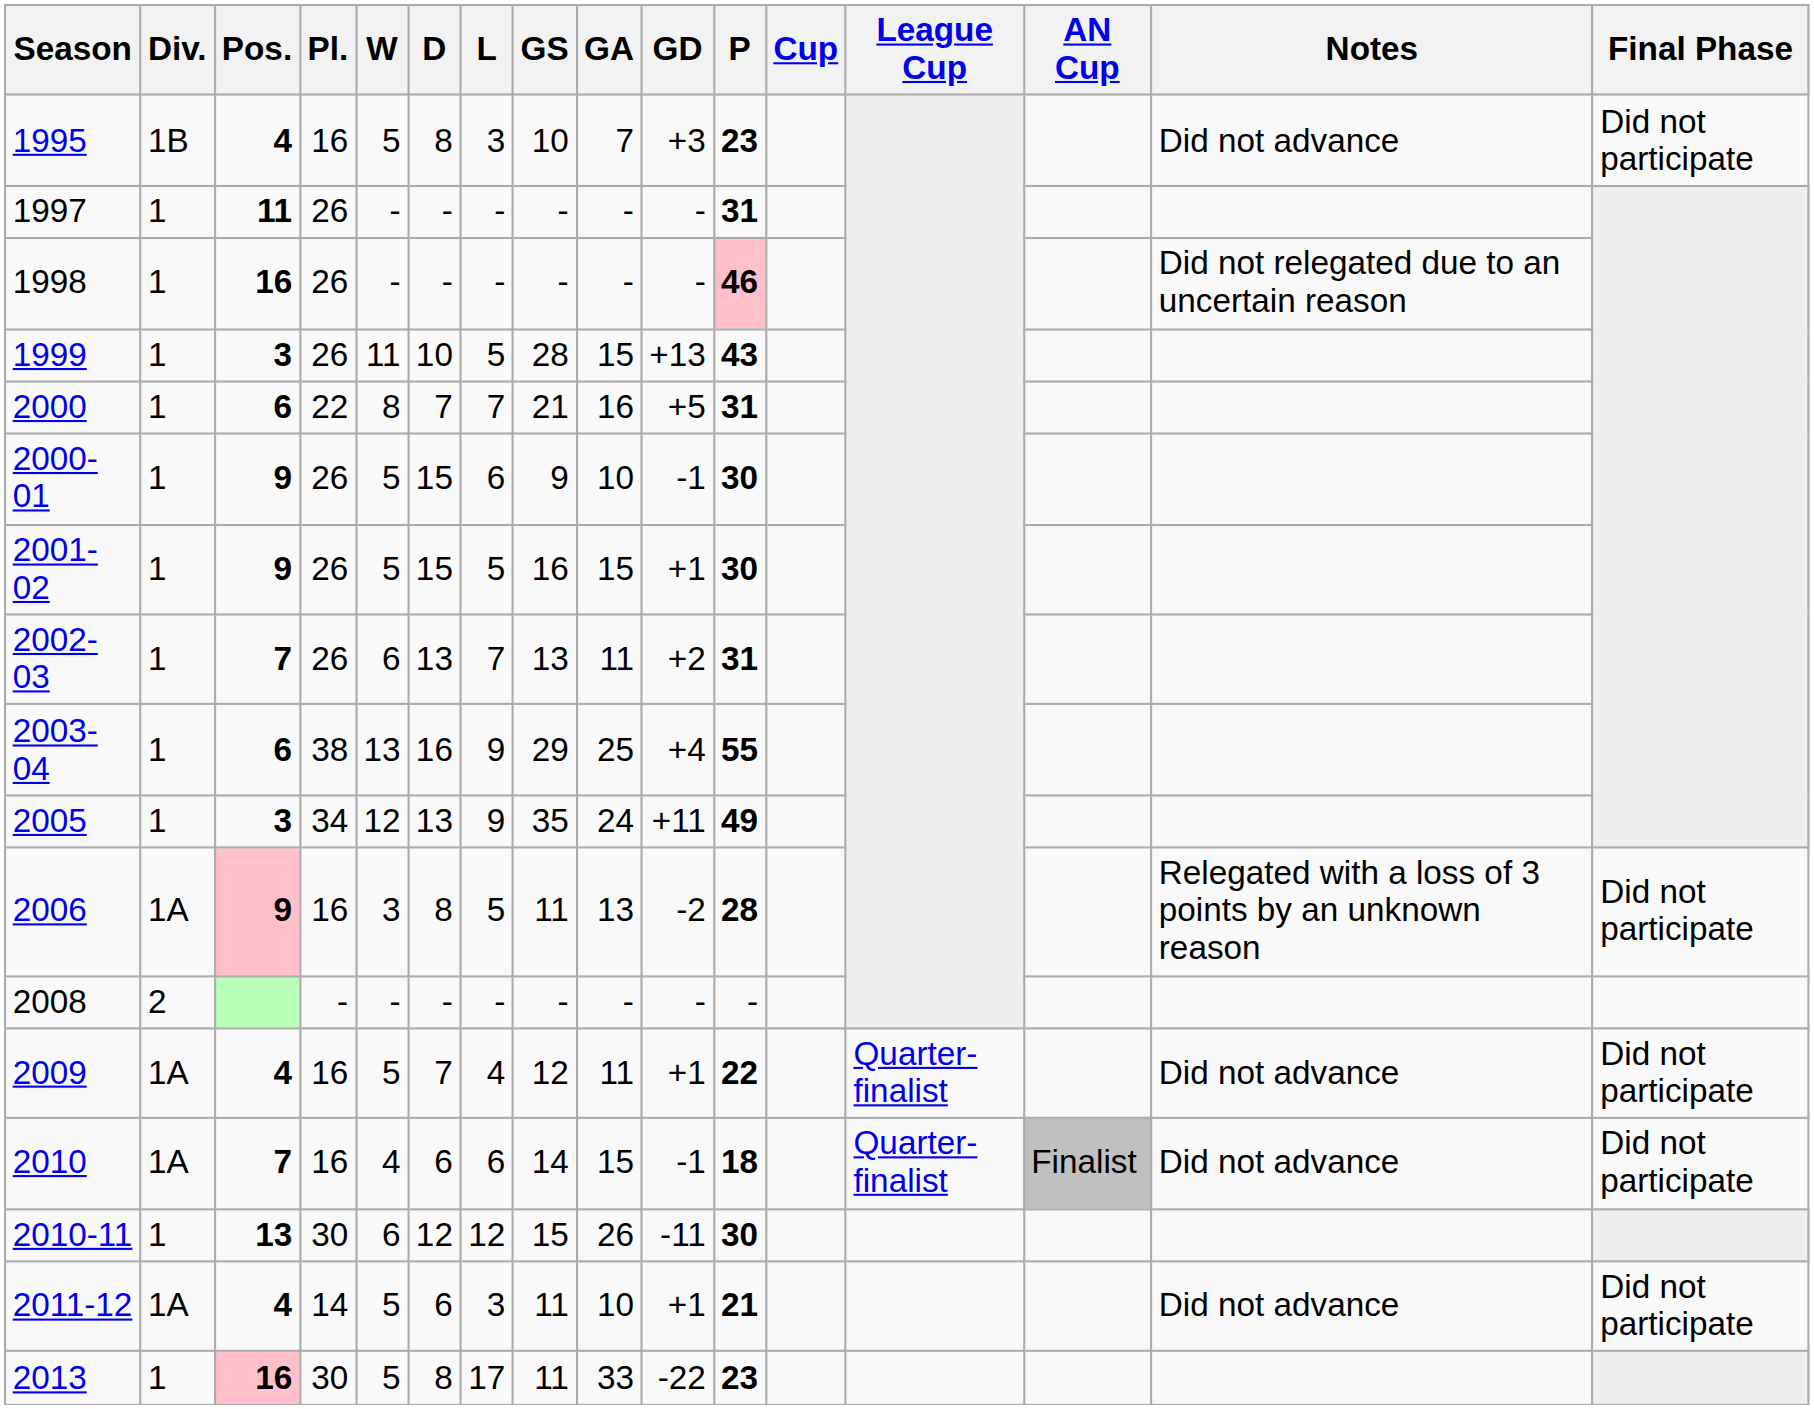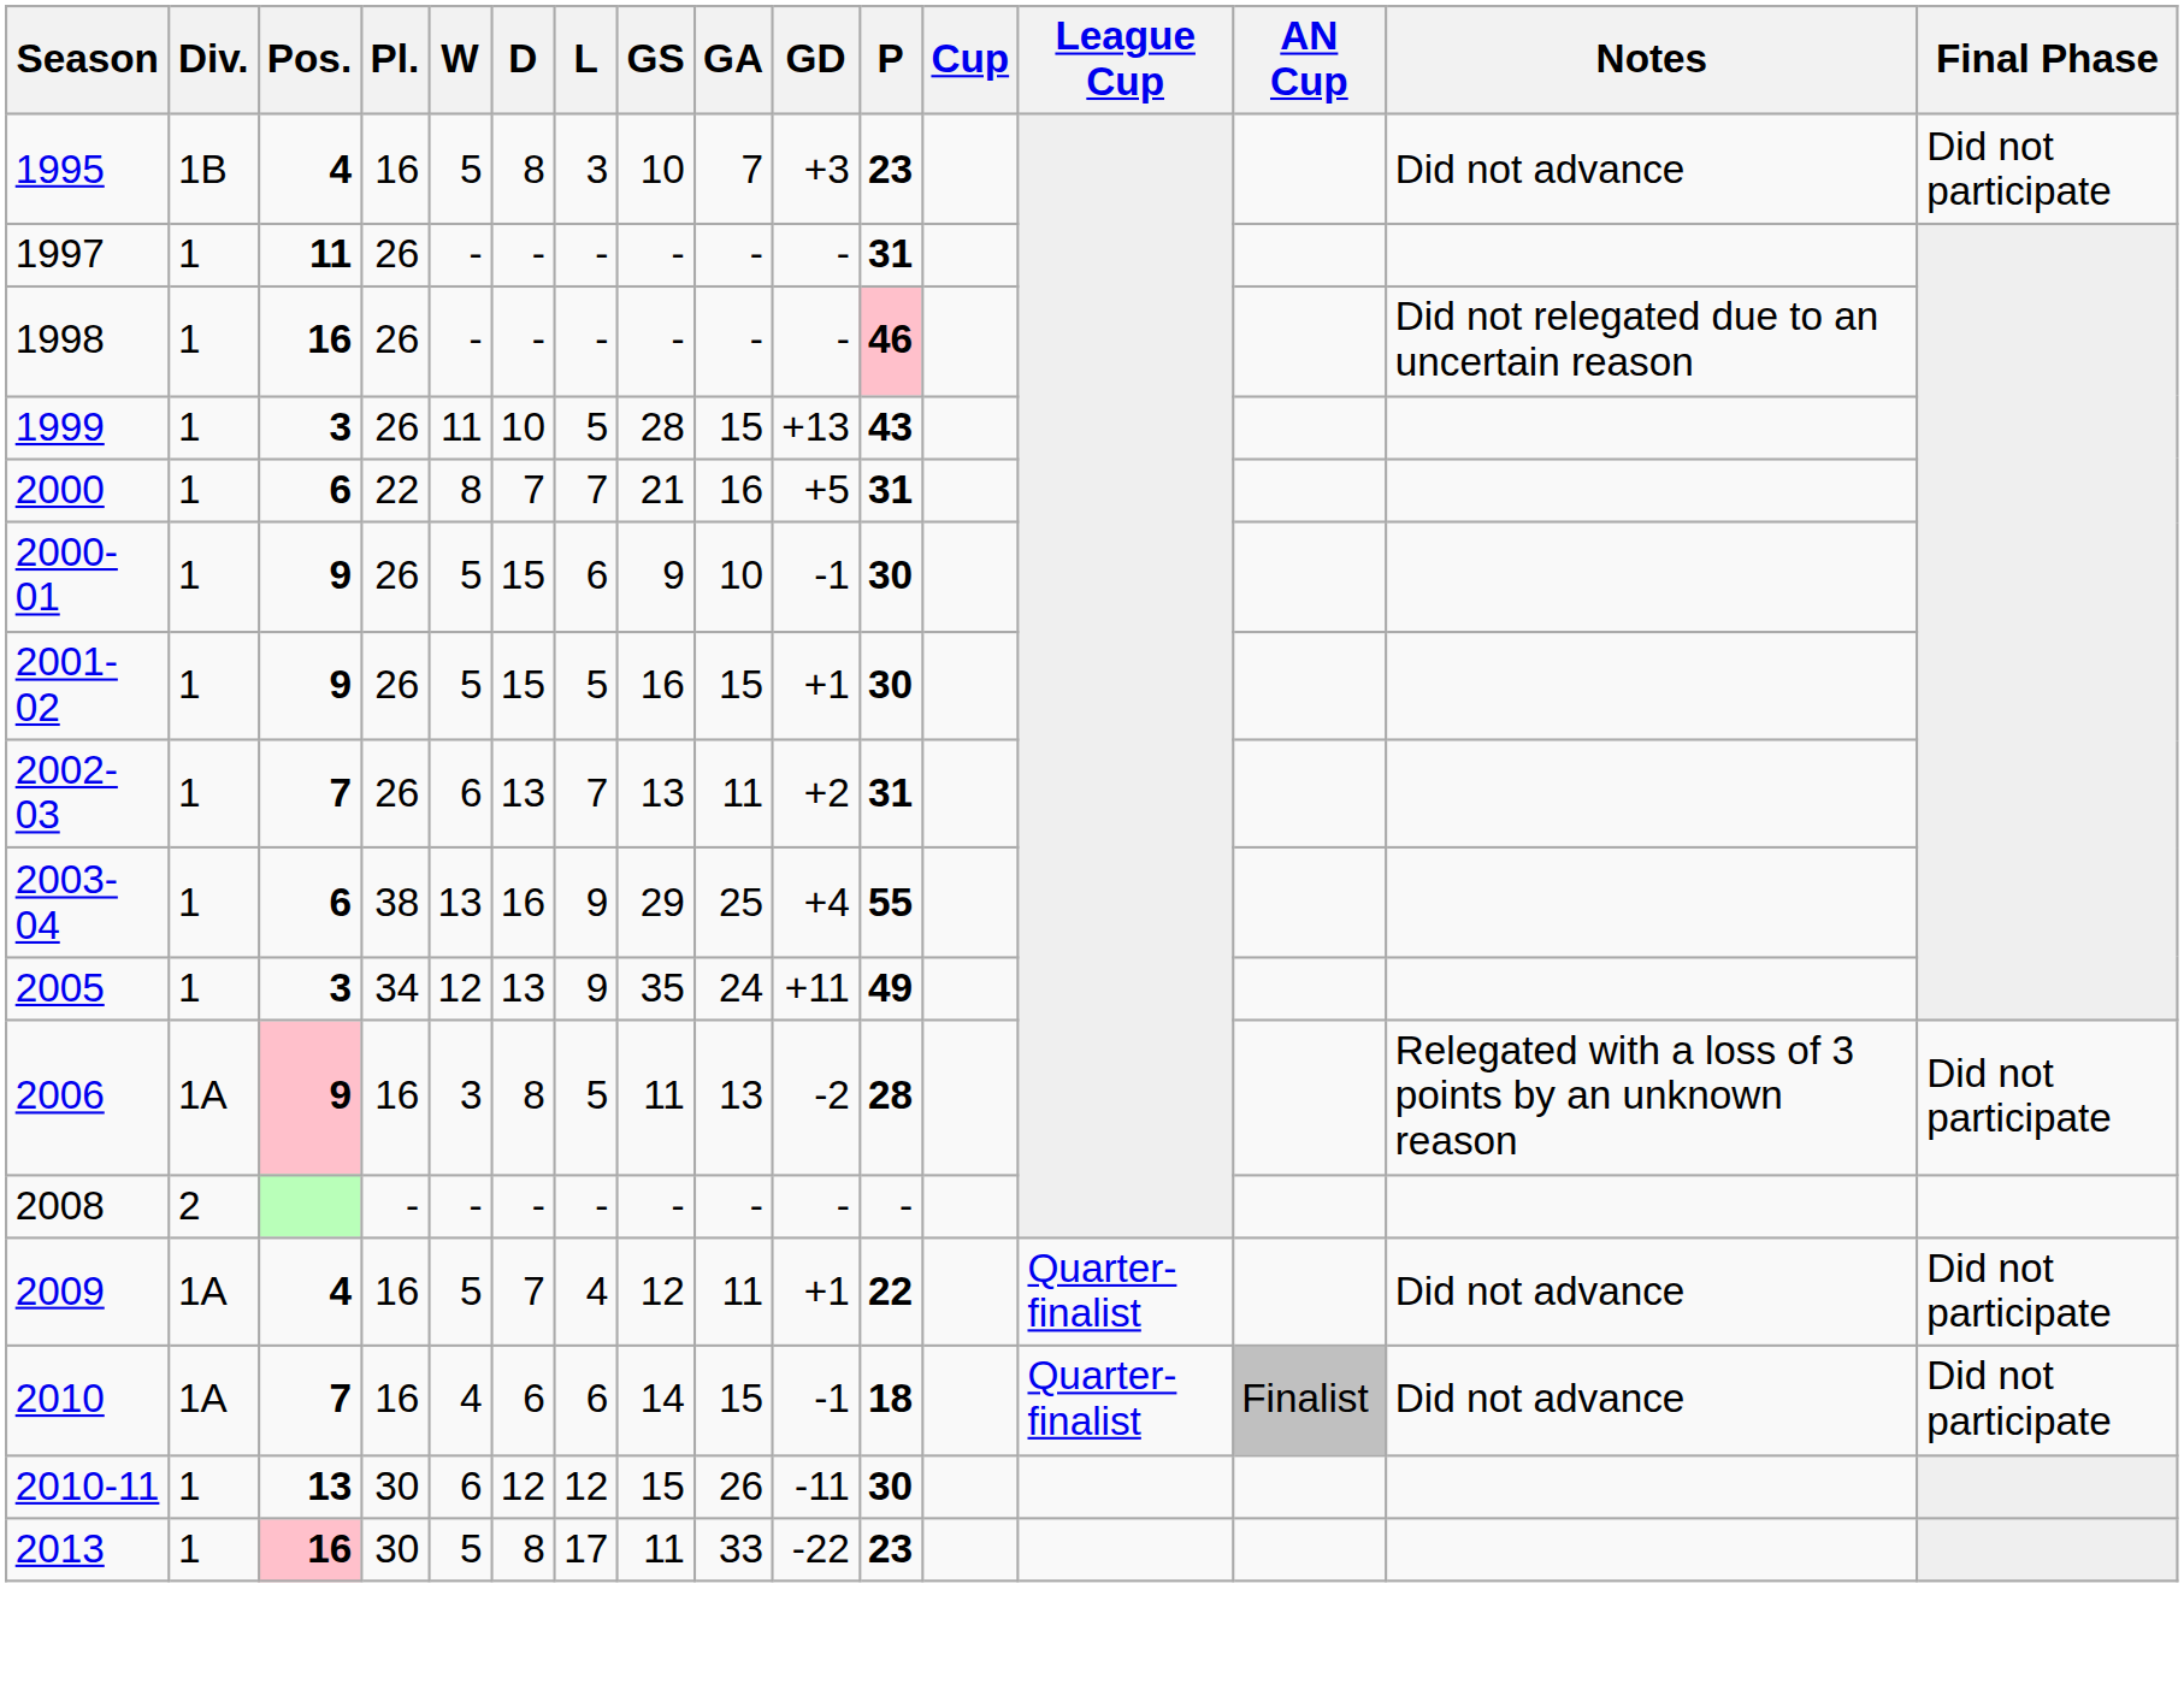- row: 2011-12 | 1A | 4 | 14 | 5 | 6 | 3 | 11 | 10 | +1 | 21 | Did not advance | Did not participate
